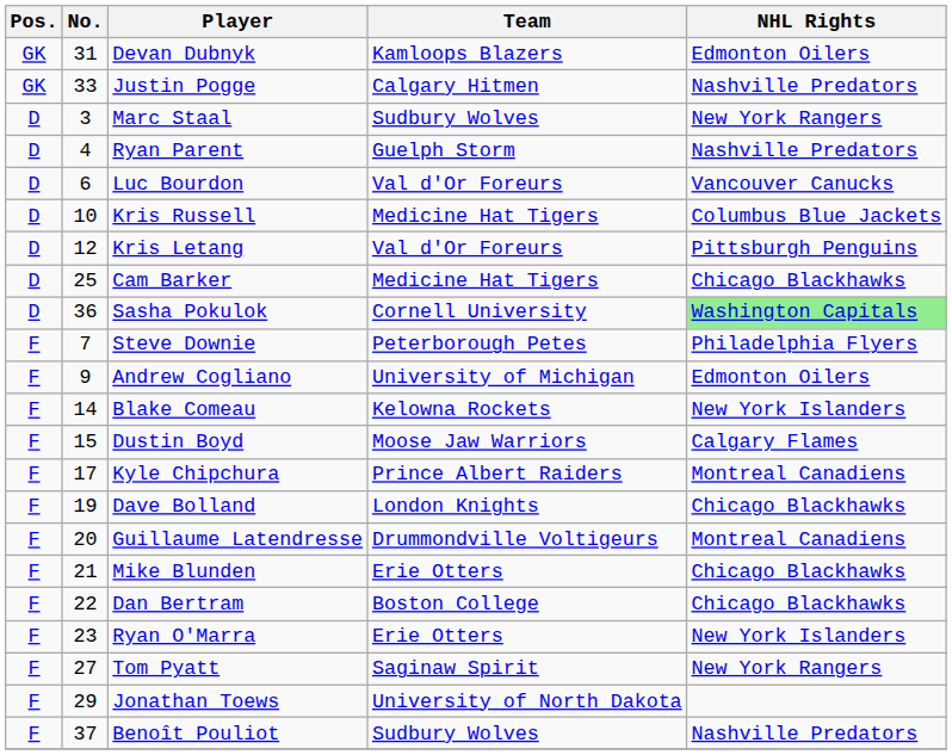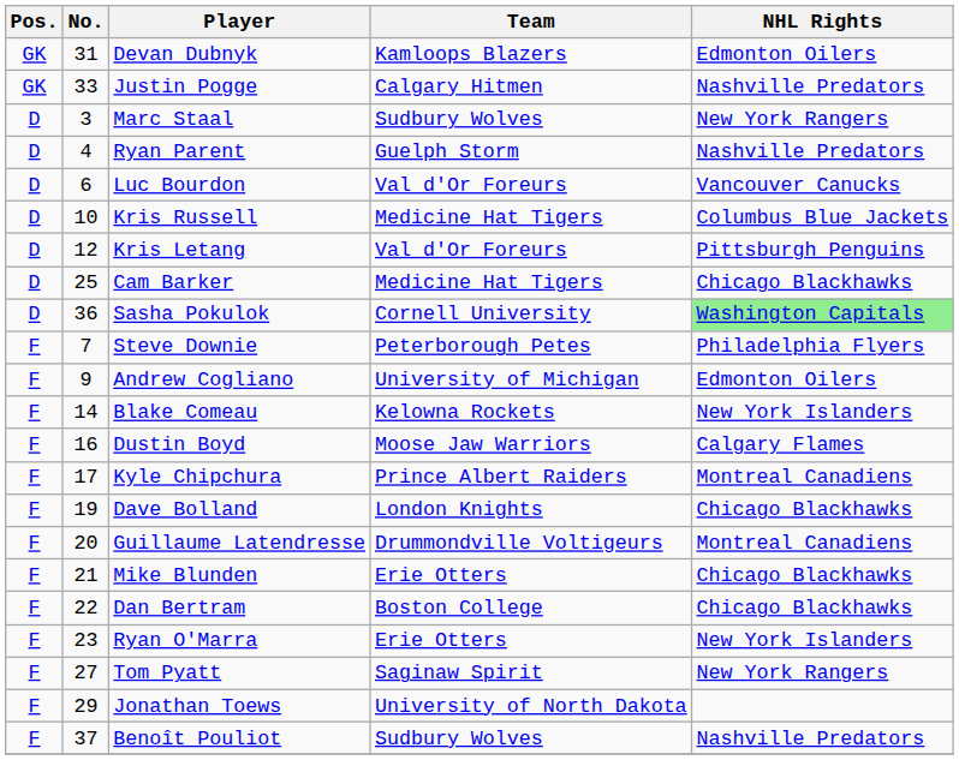Dustin Boyd | No.: 15 -> 16
